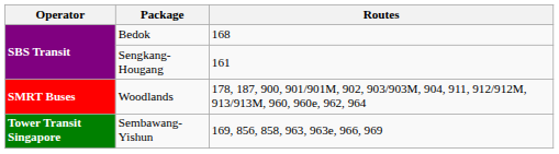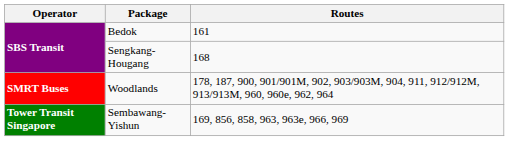Bedok | Routes: 168 -> 161
Sengkang-Hougang | Routes: 161 -> 168
